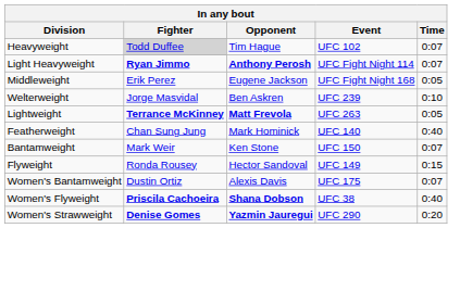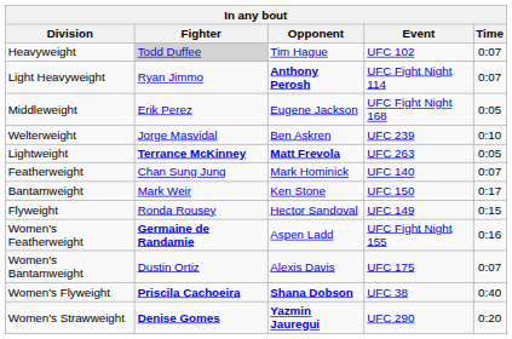Light Heavyweight | Fighter: bold -> normal
Featherweight | Time: 0:40 -> 0:07
Bantamweight | Time: 0:07 -> 0:17
+ row: Women's Featherweight | Germaine de Randamie | Aspen Ladd | UFC Fight Night 155 | 0:16
